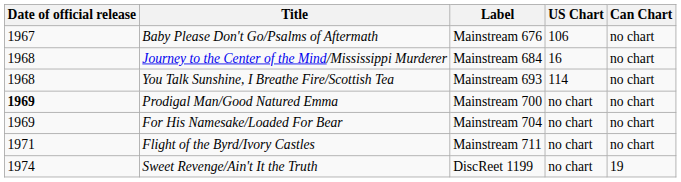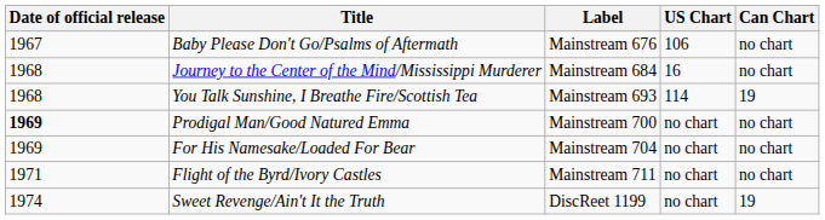You Talk Sunshine, I Breathe Fire/Scottish Tea | Can Chart: no chart -> 19
